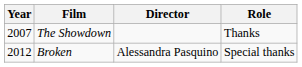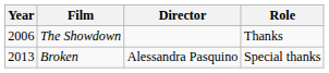The Showdown | Year: 2007 -> 2006
Broken | Year: 2012 -> 2013
